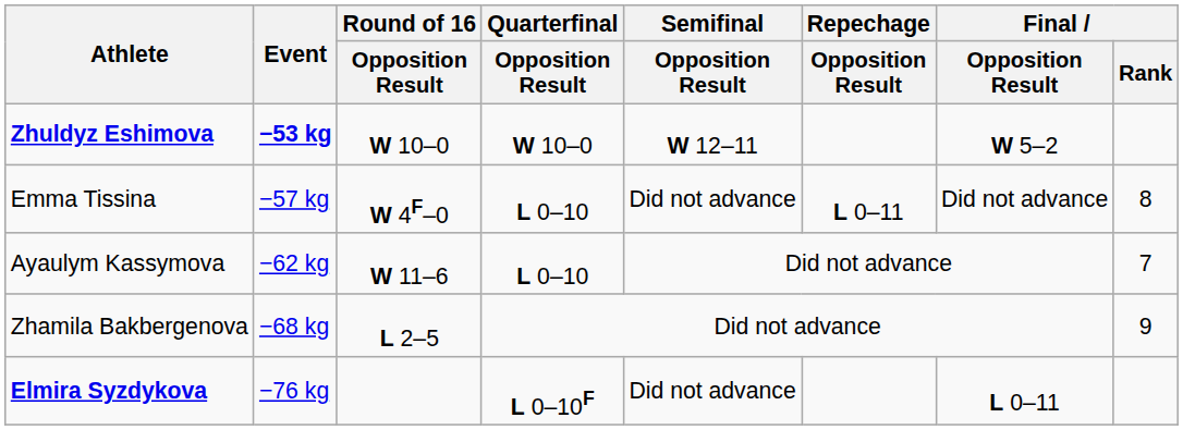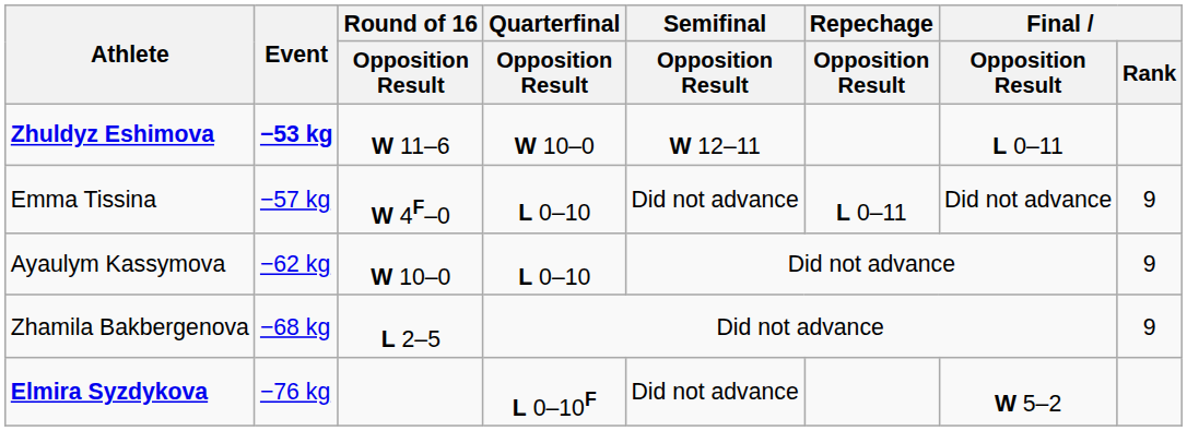Zhuldyz Eshimova | Round of 16 / Opposition Result: W 10–0 -> W 11–6
Zhuldyz Eshimova | Final / Opposition Result: W 5–2 -> L 0–11
Emma Tissina | Final / Rank: 8 -> 9
Ayaulym Kassymova | Round of 16 / Opposition Result: W 11–6 -> W 10–0
Ayaulym Kassymova | Final / Rank: 7 -> 9
Elmira Syzdykova | Final / Opposition Result: L 0–11 -> W 5–2
